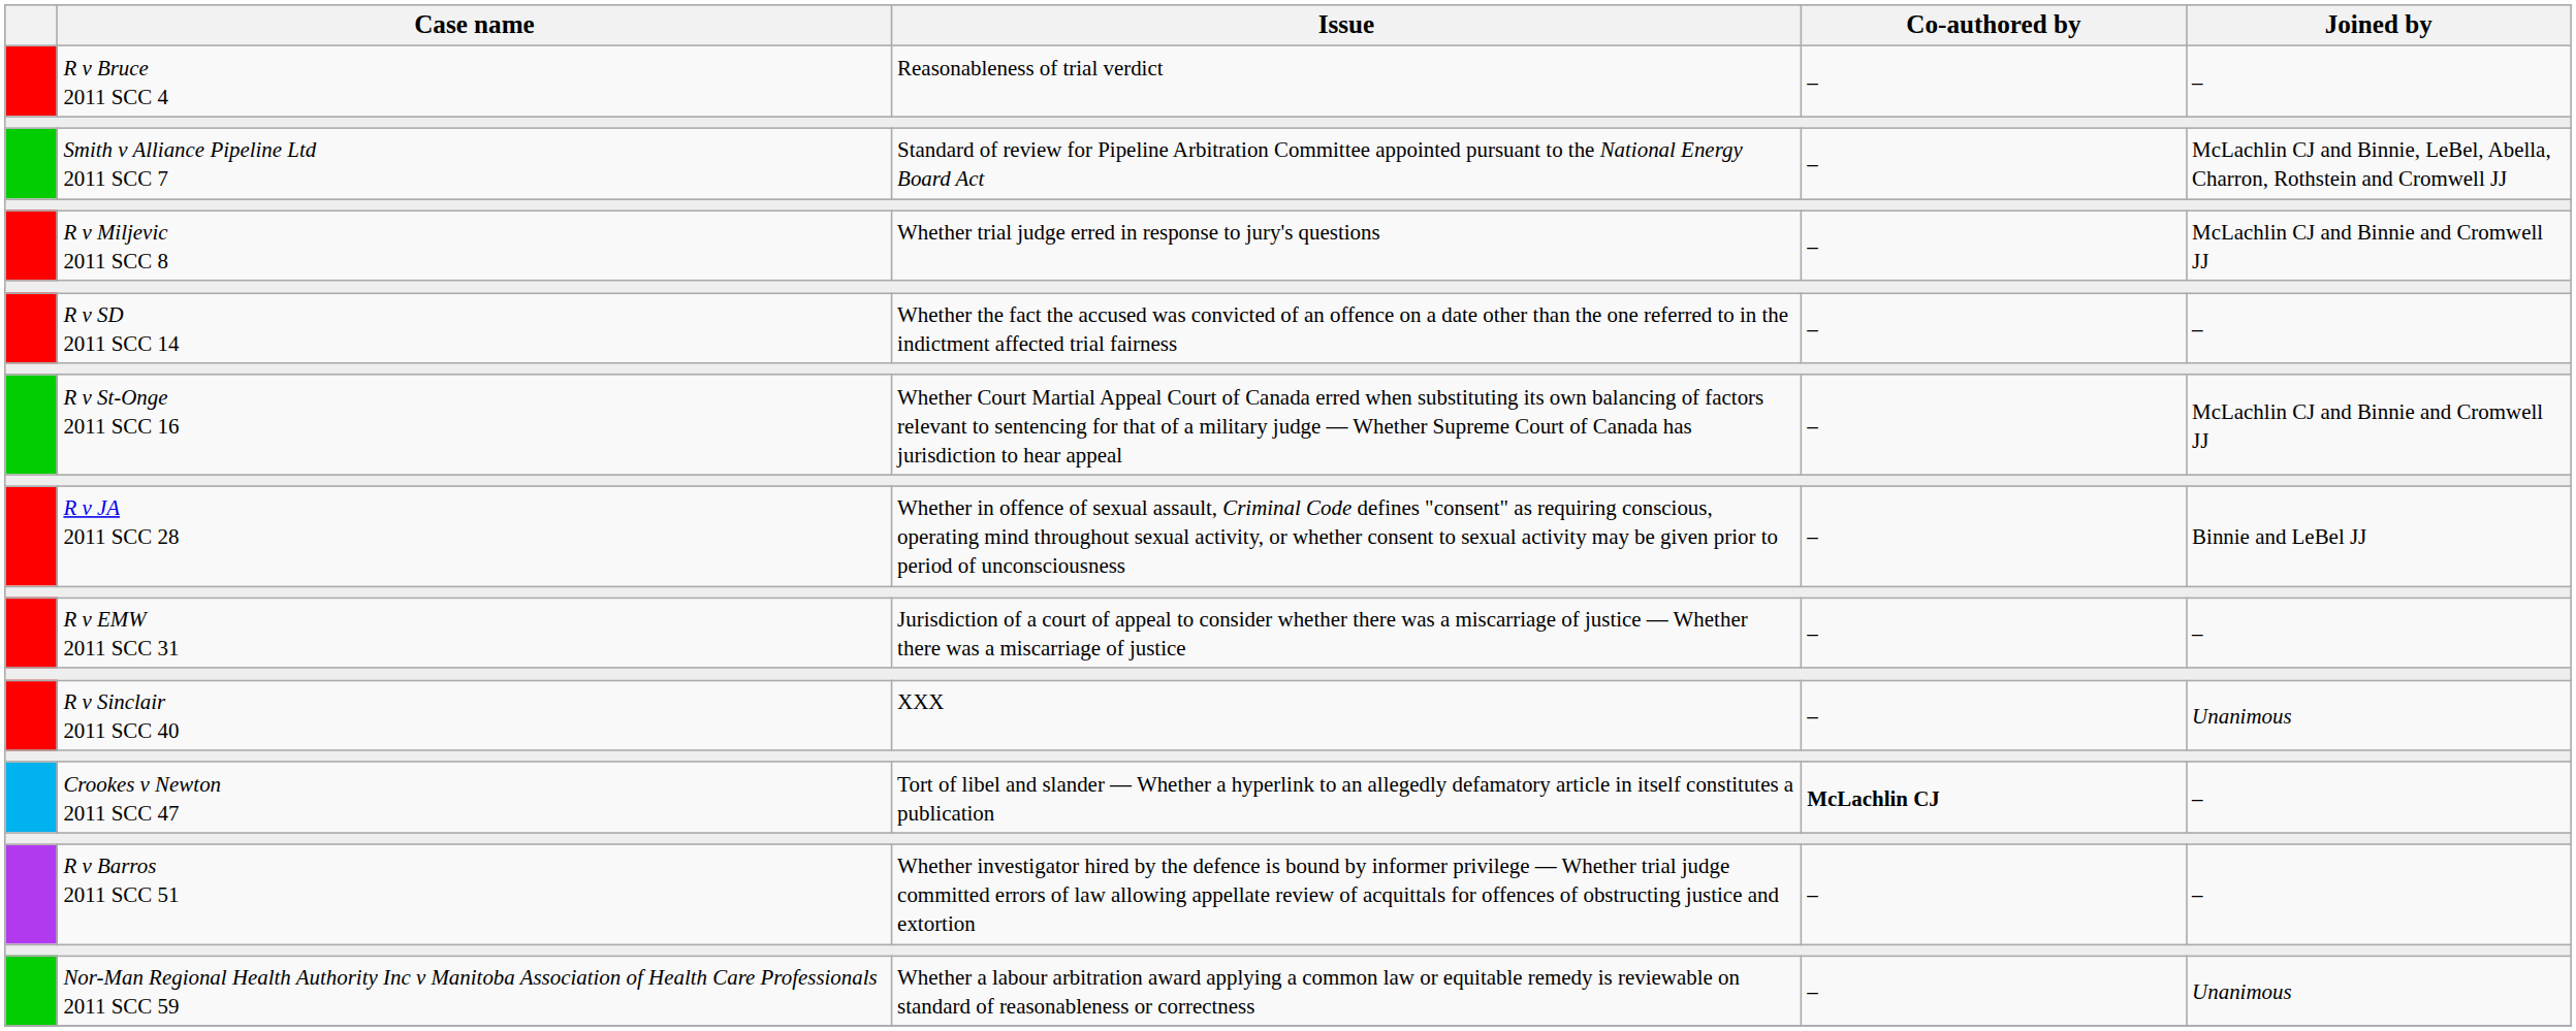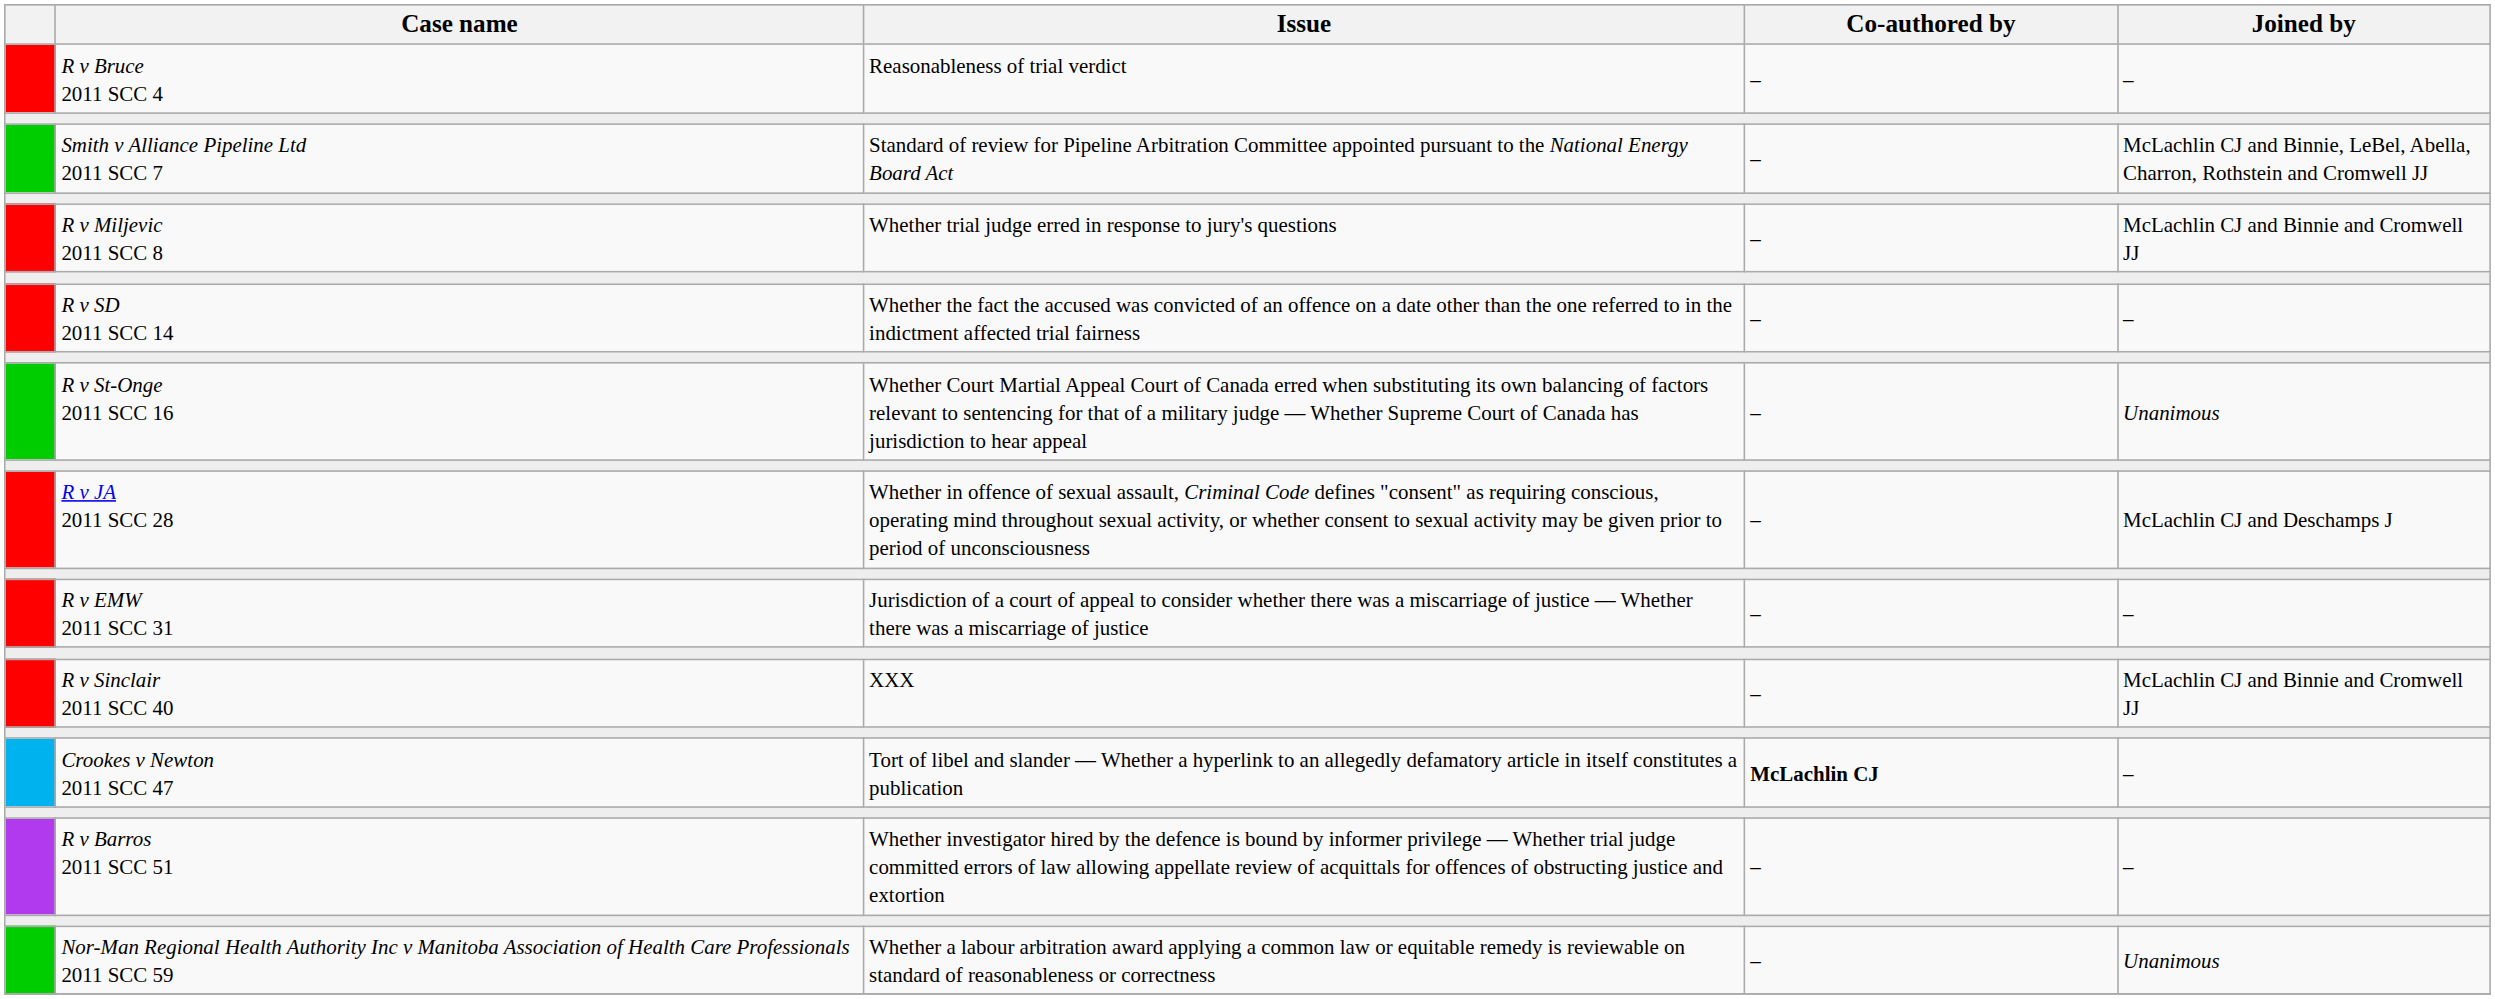R v St-Onge 2011 SCC 16 | Joined by: McLachlin CJ and Binnie and Cromwell JJ -> Unanimous
R v JA 2011 SCC 28 | Joined by: Binnie and LeBel JJ -> McLachlin CJ and Deschamps J
R v Sinclair 2011 SCC 40 | Joined by: Unanimous -> McLachlin CJ and Binnie and Cromwell JJ
